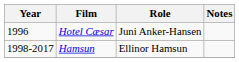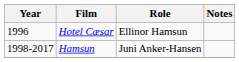Hotel Cæsar | Role: Juni Anker-Hansen -> Ellinor Hamsun
Hamsun | Role: Ellinor Hamsun -> Juni Anker-Hansen
